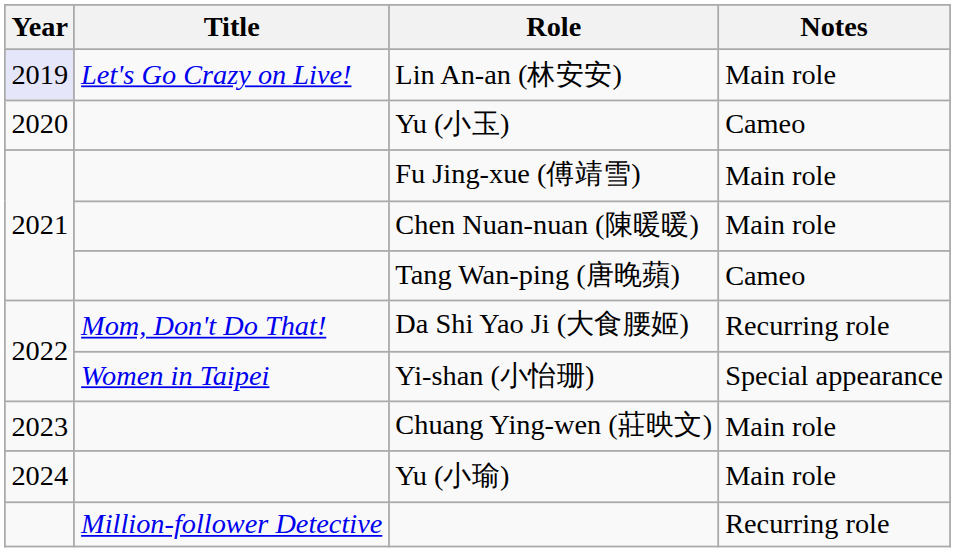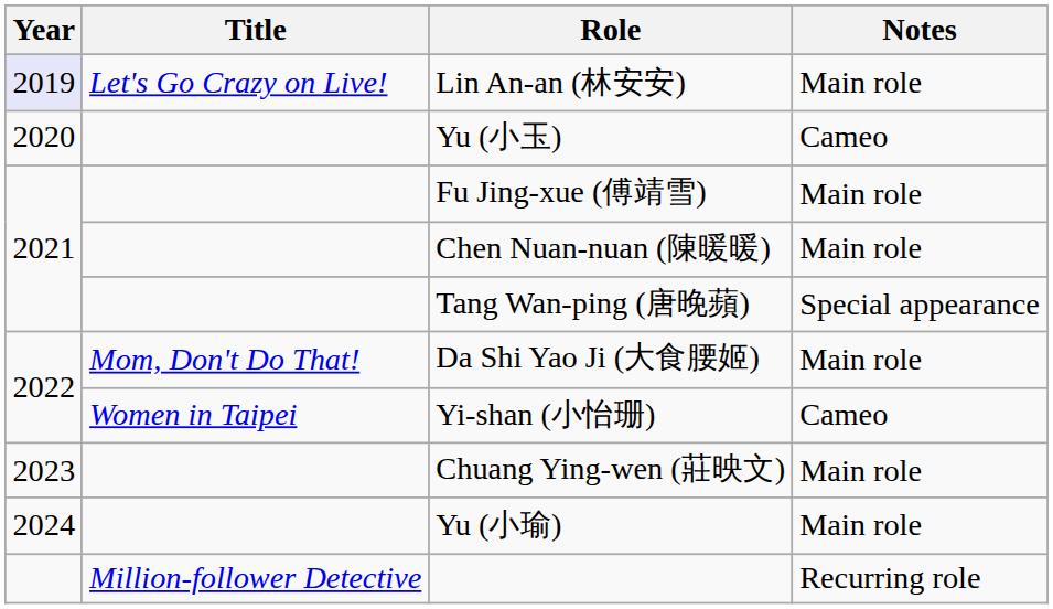Tang Wan-ping (唐晚蘋) | Notes: Cameo -> Special appearance
Da Shi Yao Ji (大食腰姬) | Notes: Recurring role -> Main role
Yi-shan (小怡珊) | Notes: Special appearance -> Cameo
